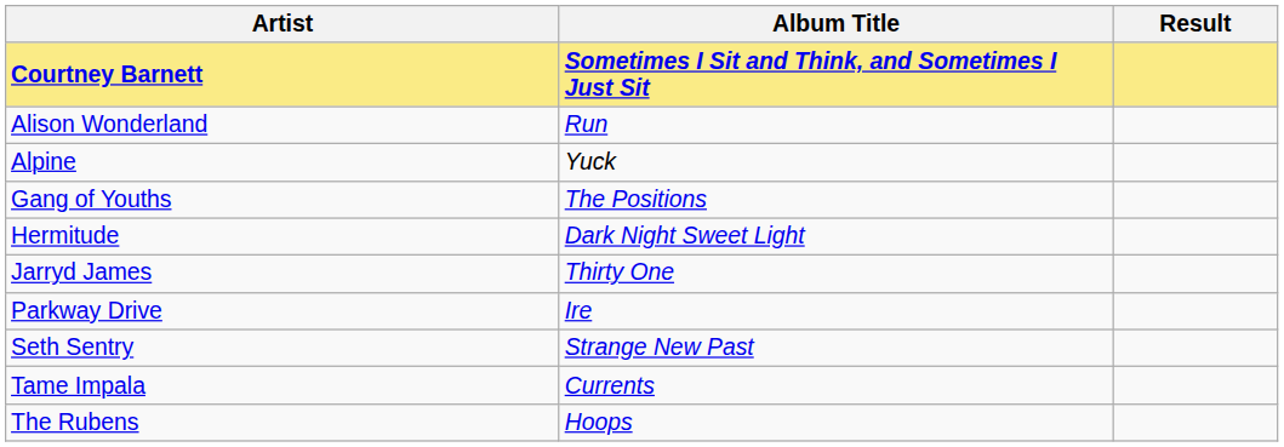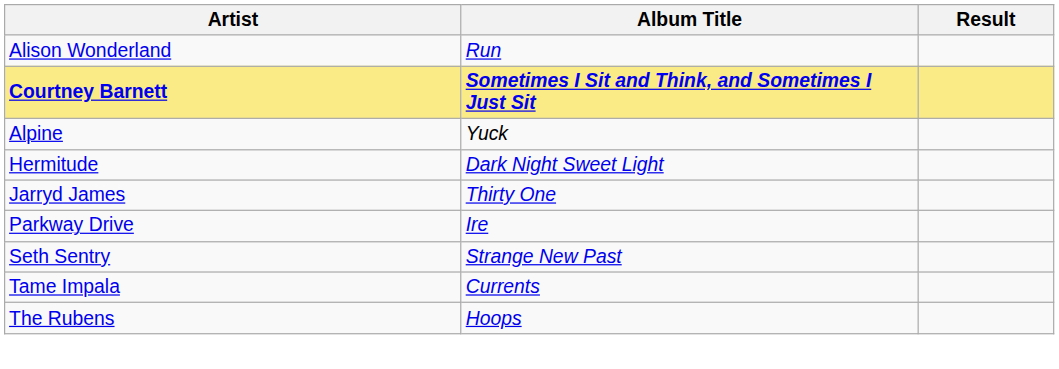rows swapped: Courtney Barnett <-> Alison Wonderland
- row: Gang of Youths | The Positions
